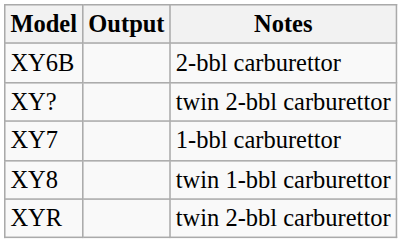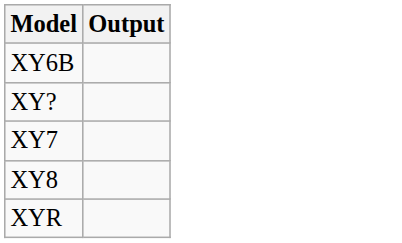- column: Notes | 2-bbl carburettor | twin 2-bbl carburettor | 1-bbl carburettor | twin 1-bbl carburettor | twin 2-bbl carburettor
